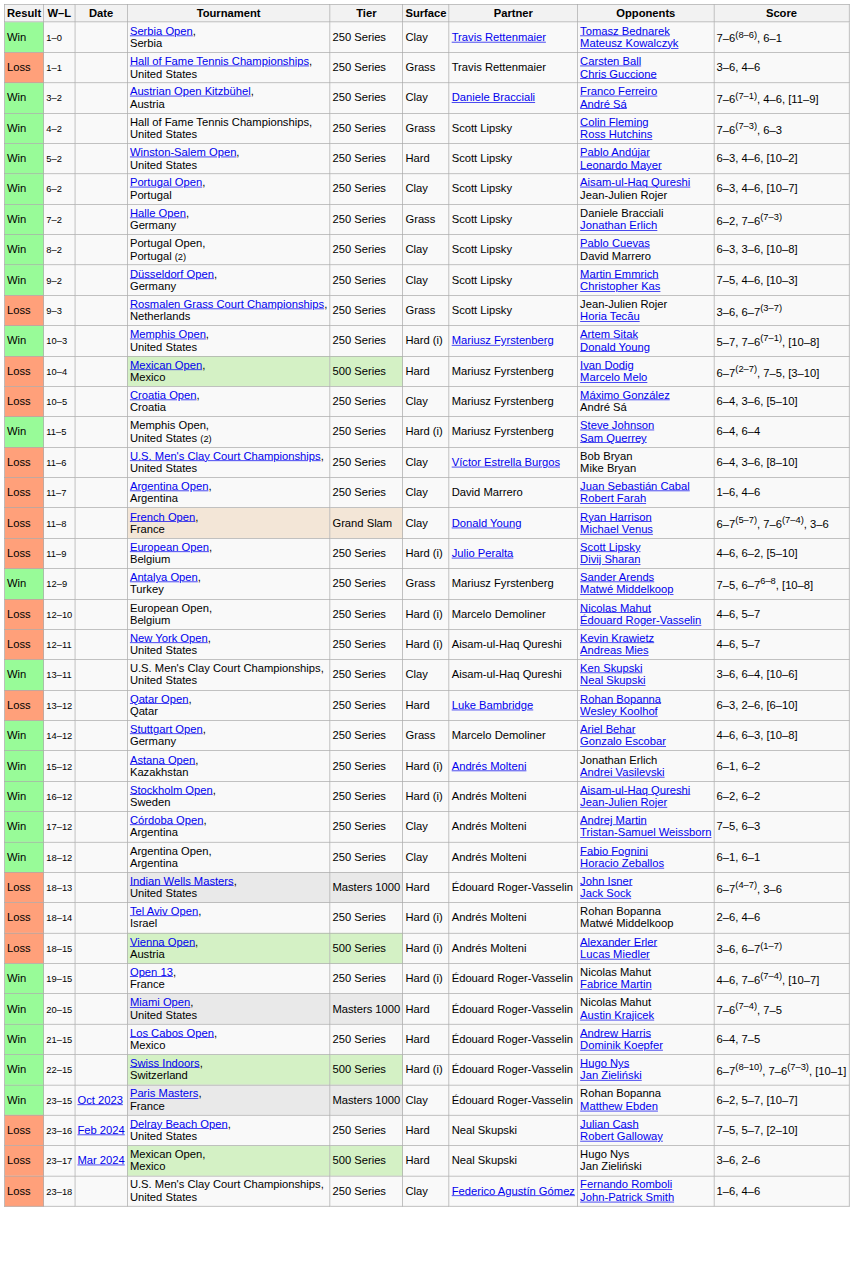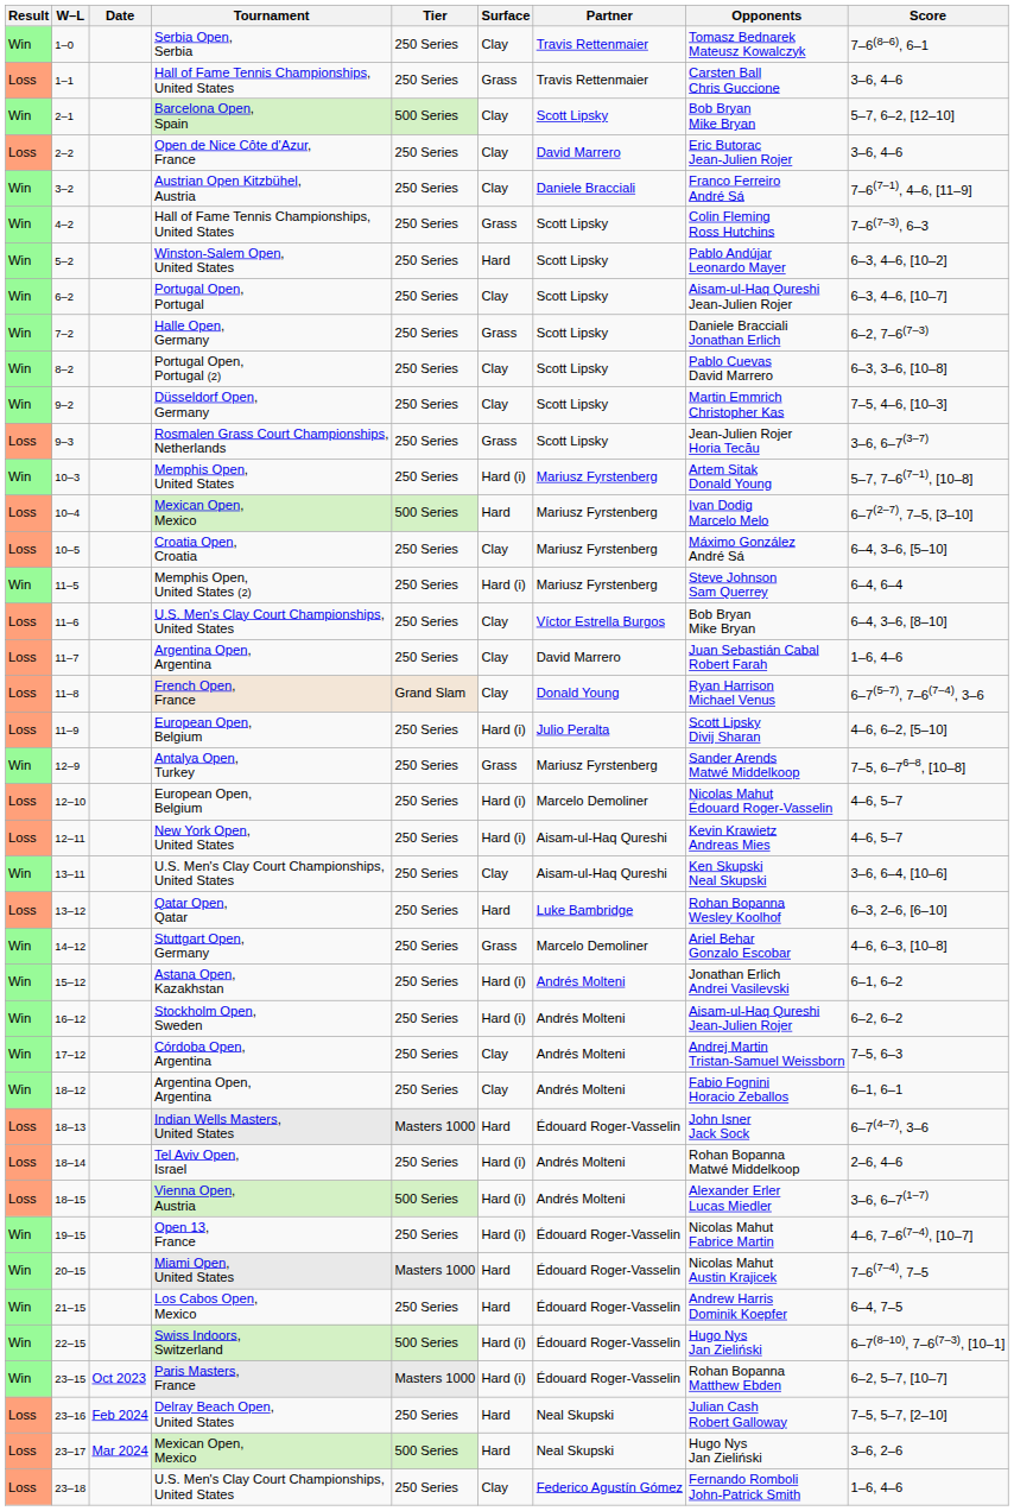+ row: Win | 2–1 | Barcelona Open, Spain | 500 Series | Clay | Scott Lipsky | Bob Bryan Mike Bryan | 5–7, 6–2, [12–10]
+ row: Loss | 2–2 | Open de Nice Côte d'Azur, France | 250 Series | Clay | David Marrero | Eric Butorac Jean-Julien Rojer | 3–6, 4–6
23–15 | Surface: Clay -> Hard (i)
